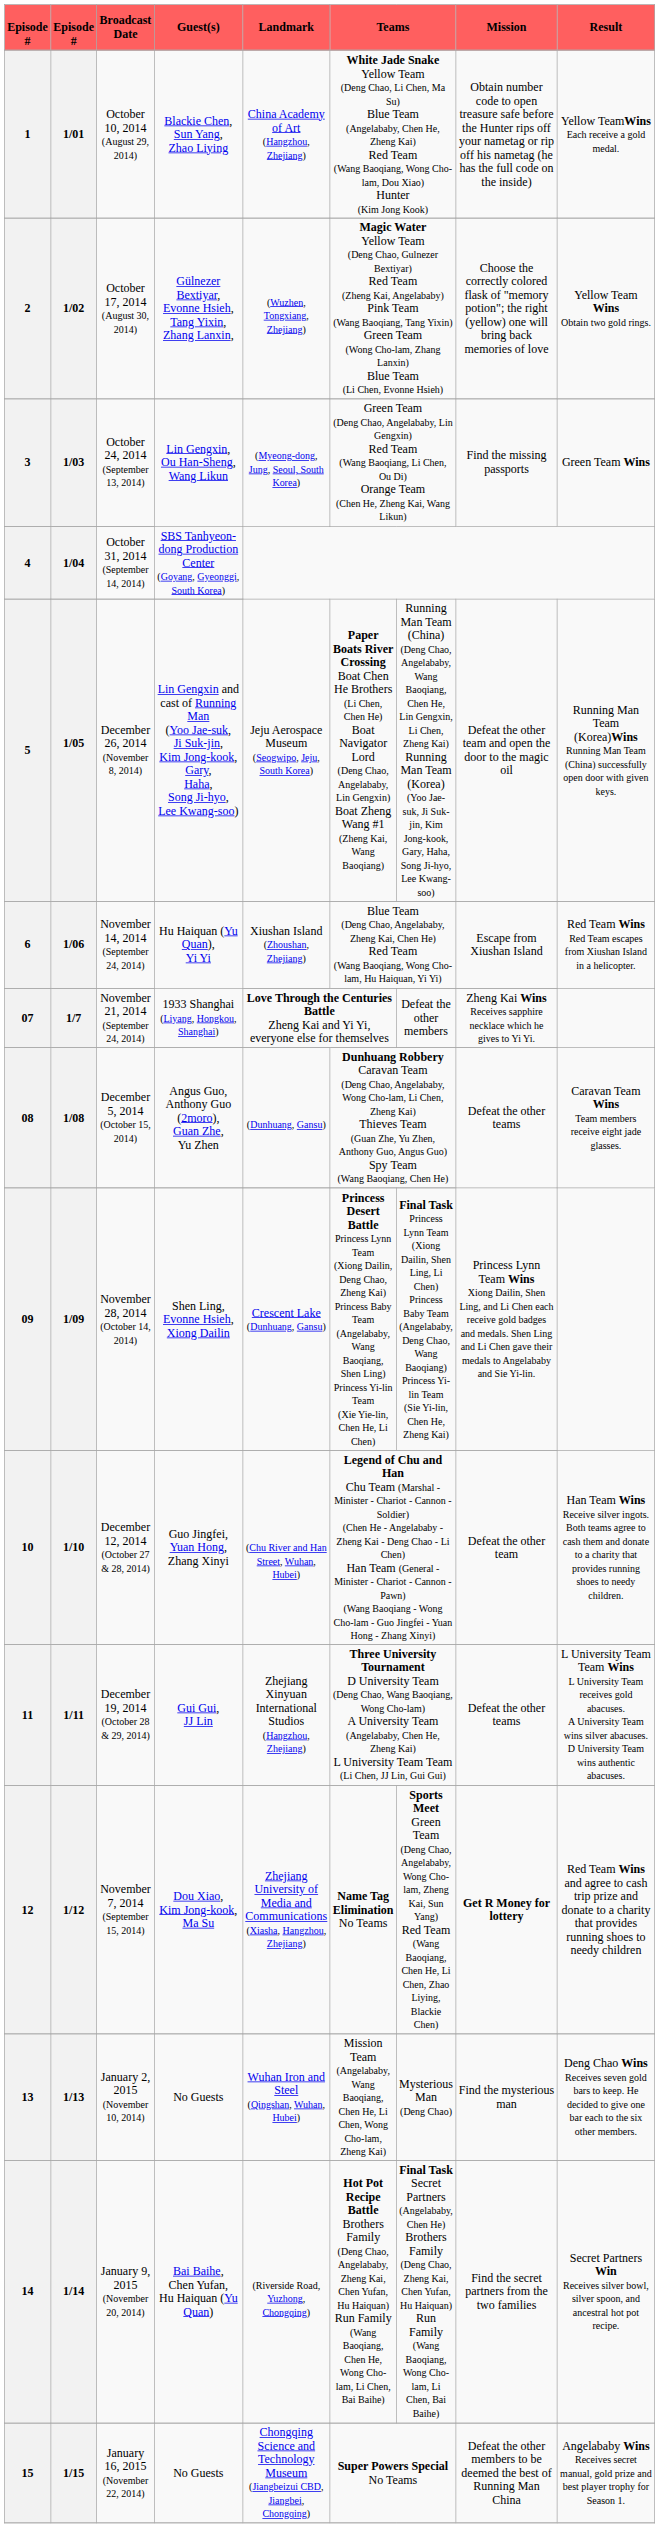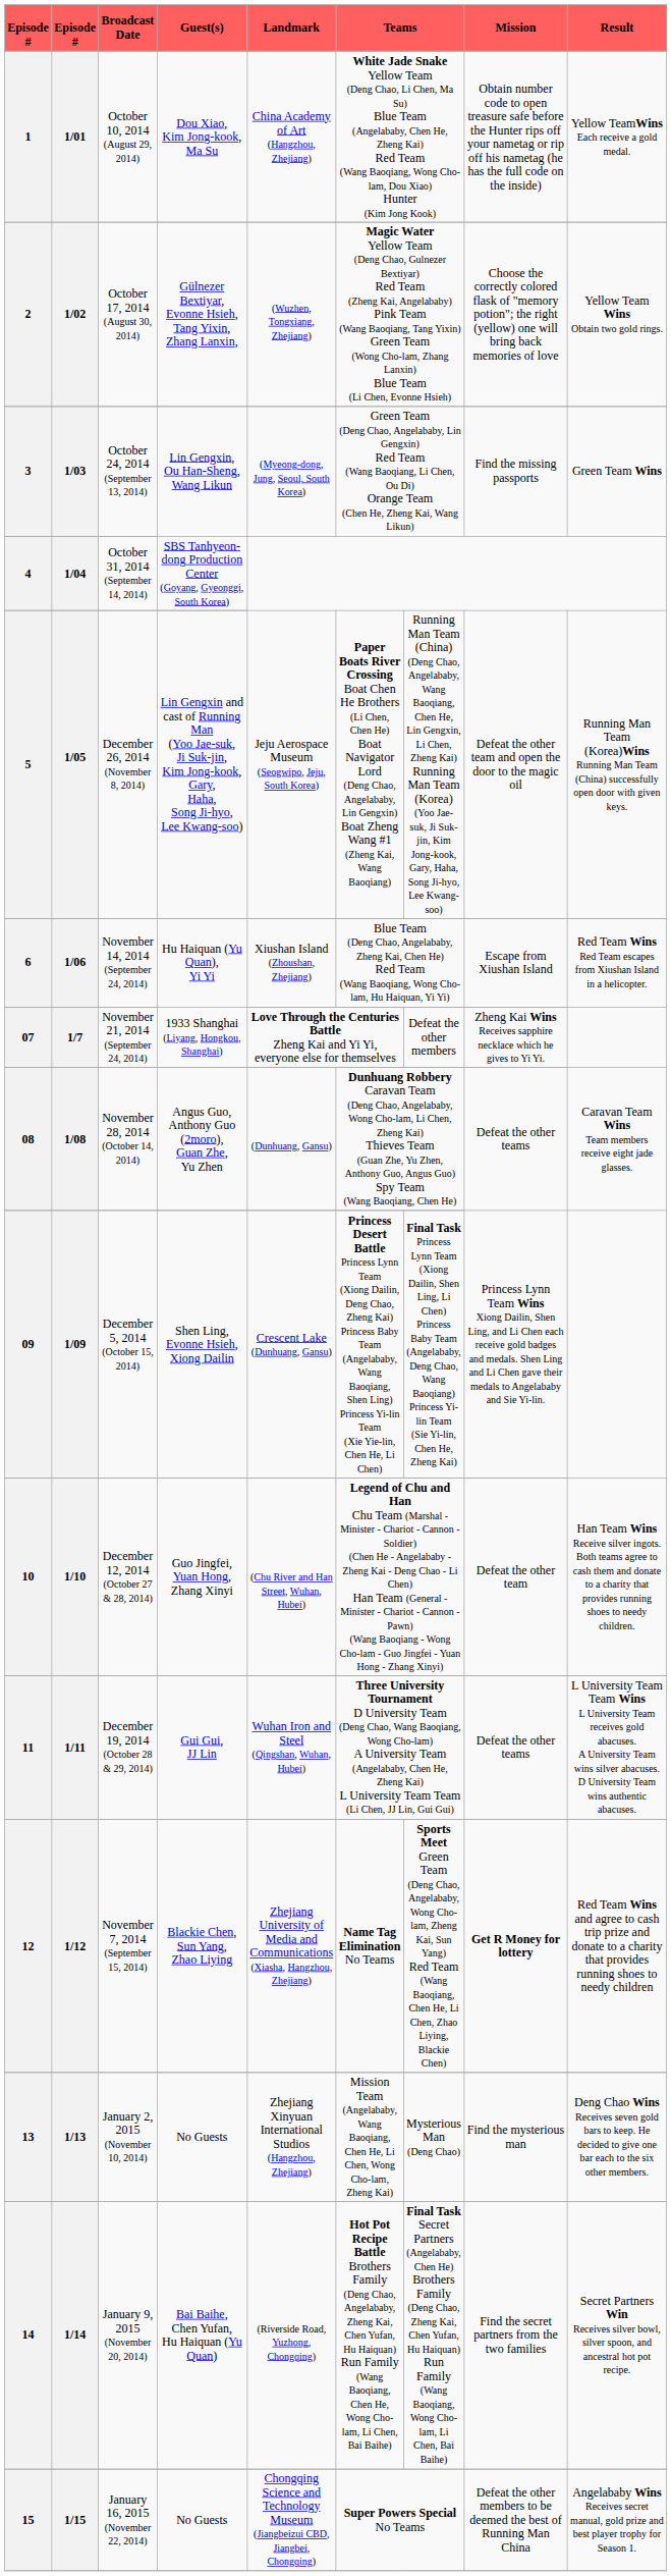1 | Guest(s): Blackie Chen, Sun Yang, Zhao Liying -> Dou Xiao, Kim Jong-kook, Ma Su
08 | Broadcast Date: December 5, 2014 (October 15, 2014) -> November 28, 2014 (October 14, 2014)
09 | Broadcast Date: November 28, 2014 (October 14, 2014) -> December 5, 2014 (October 15, 2014)
11 | Landmark: Zhejiang Xinyuan International Studios (Hangzhou, Zhejiang) -> Wuhan Iron and Steel (Qingshan, Wuhan, Hubei)
12 | Guest(s): Dou Xiao, Kim Jong-kook, Ma Su -> Blackie Chen, Sun Yang, Zhao Liying
13 | Landmark: Wuhan Iron and Steel (Qingshan, Wuhan, Hubei) -> Zhejiang Xinyuan International Studios (Hangzhou, Zhejiang)
